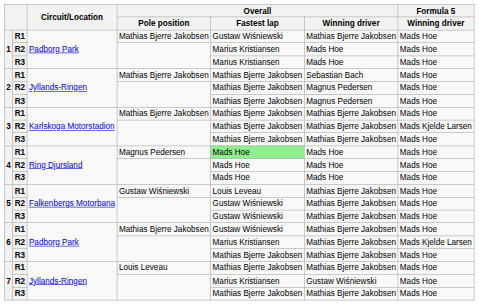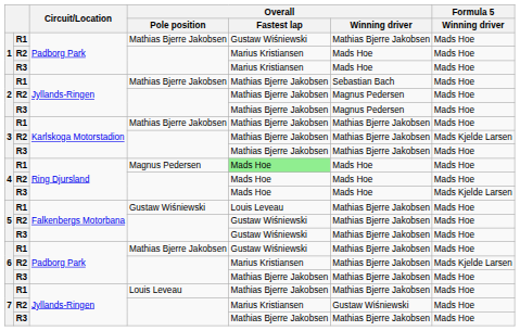4 / R3 | Formula 5 / Winning driver: Mads Hoe -> Mads Kjelde Larsen
